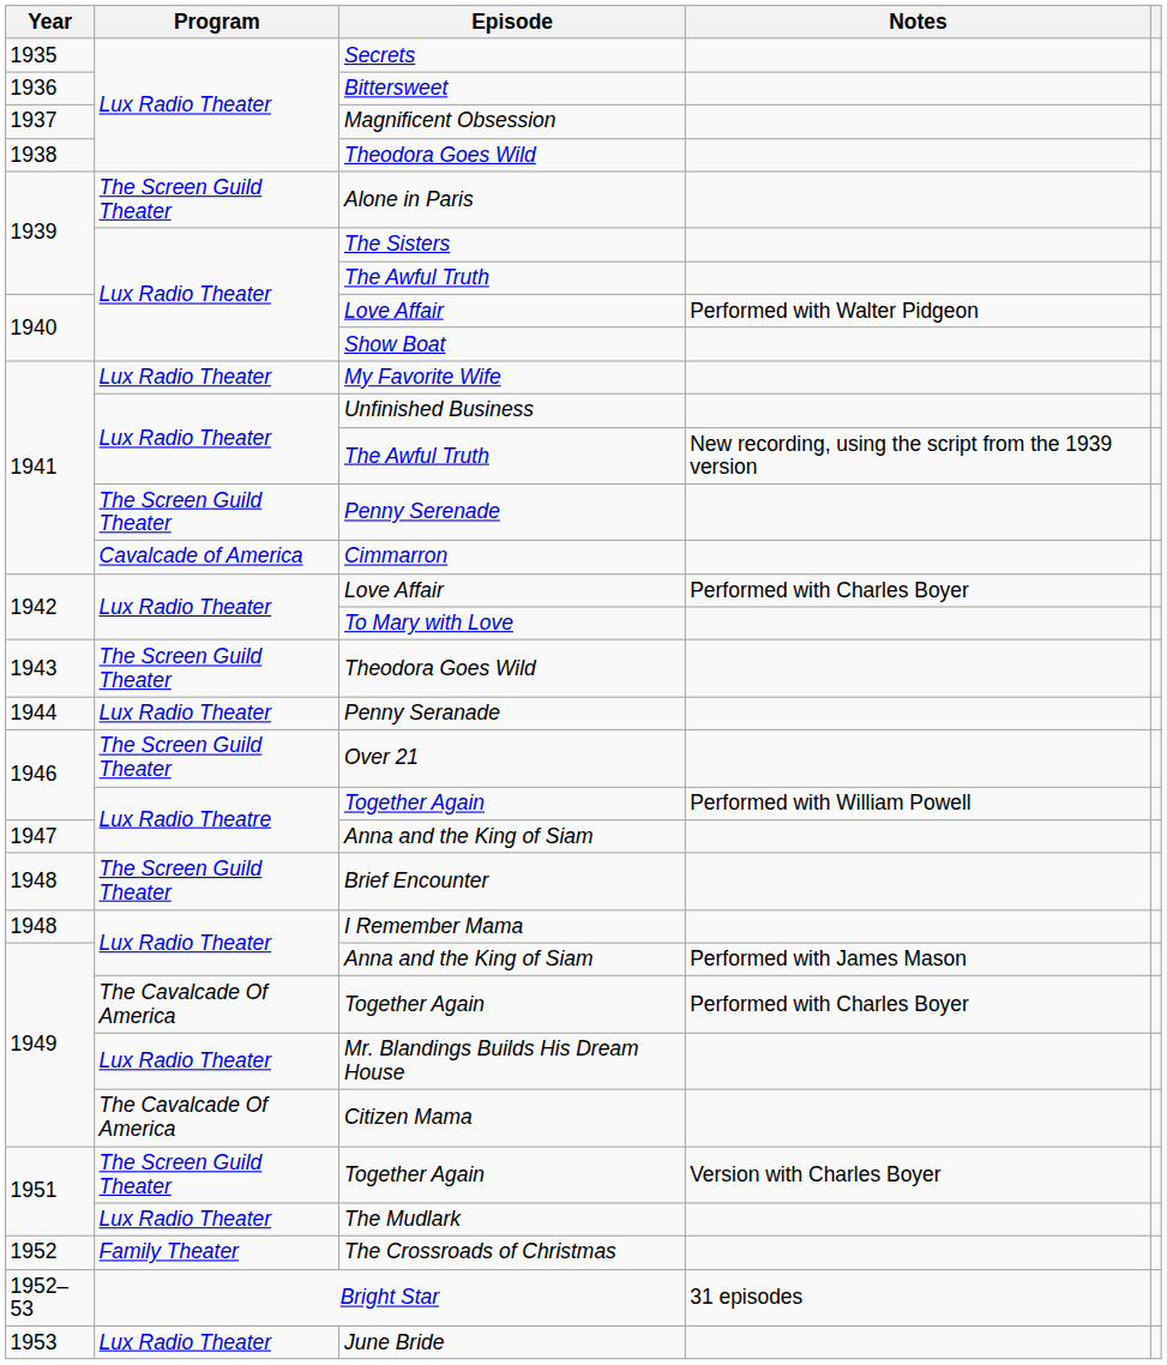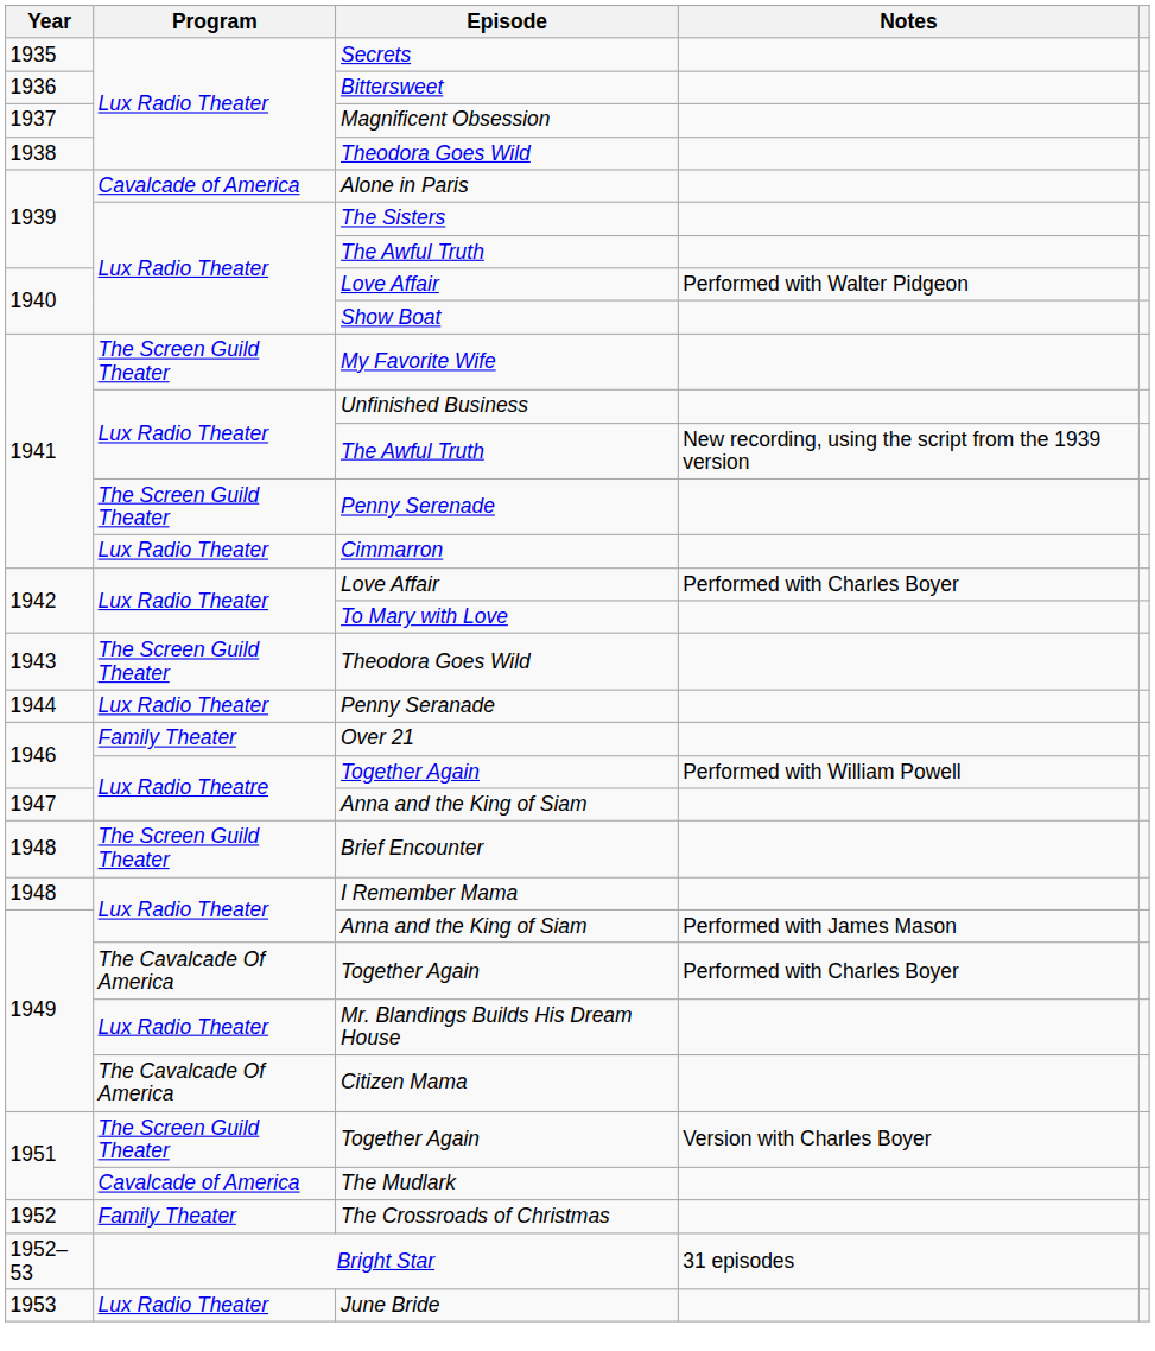Alone in Paris | Program: The Screen Guild Theater -> Cavalcade of America
My Favorite Wife | Program: Lux Radio Theater -> The Screen Guild Theater
Cimmarron | Program: Cavalcade of America -> Lux Radio Theater
Over 21 | Program: The Screen Guild Theater -> Family Theater
The Mudlark | Program: Lux Radio Theater -> Cavalcade of America
